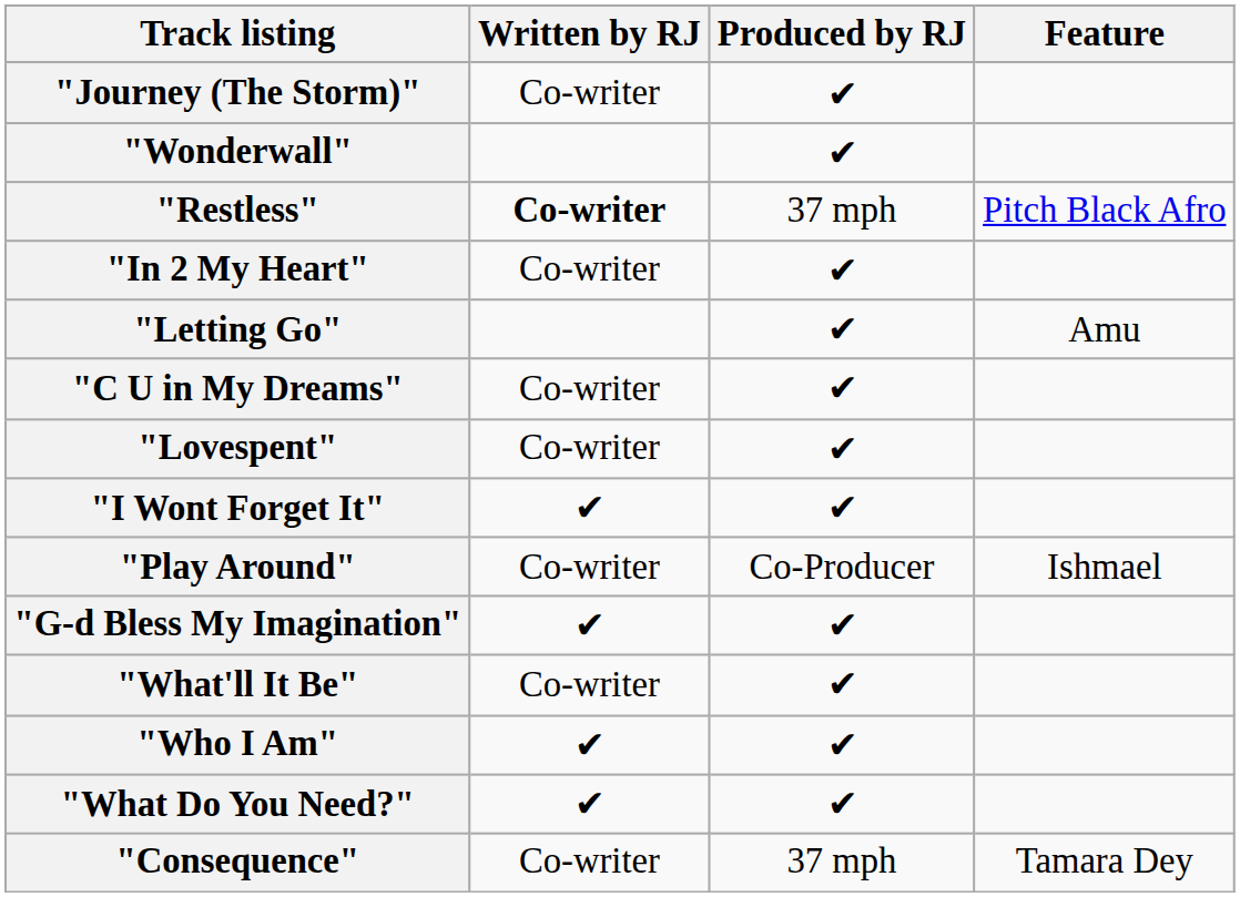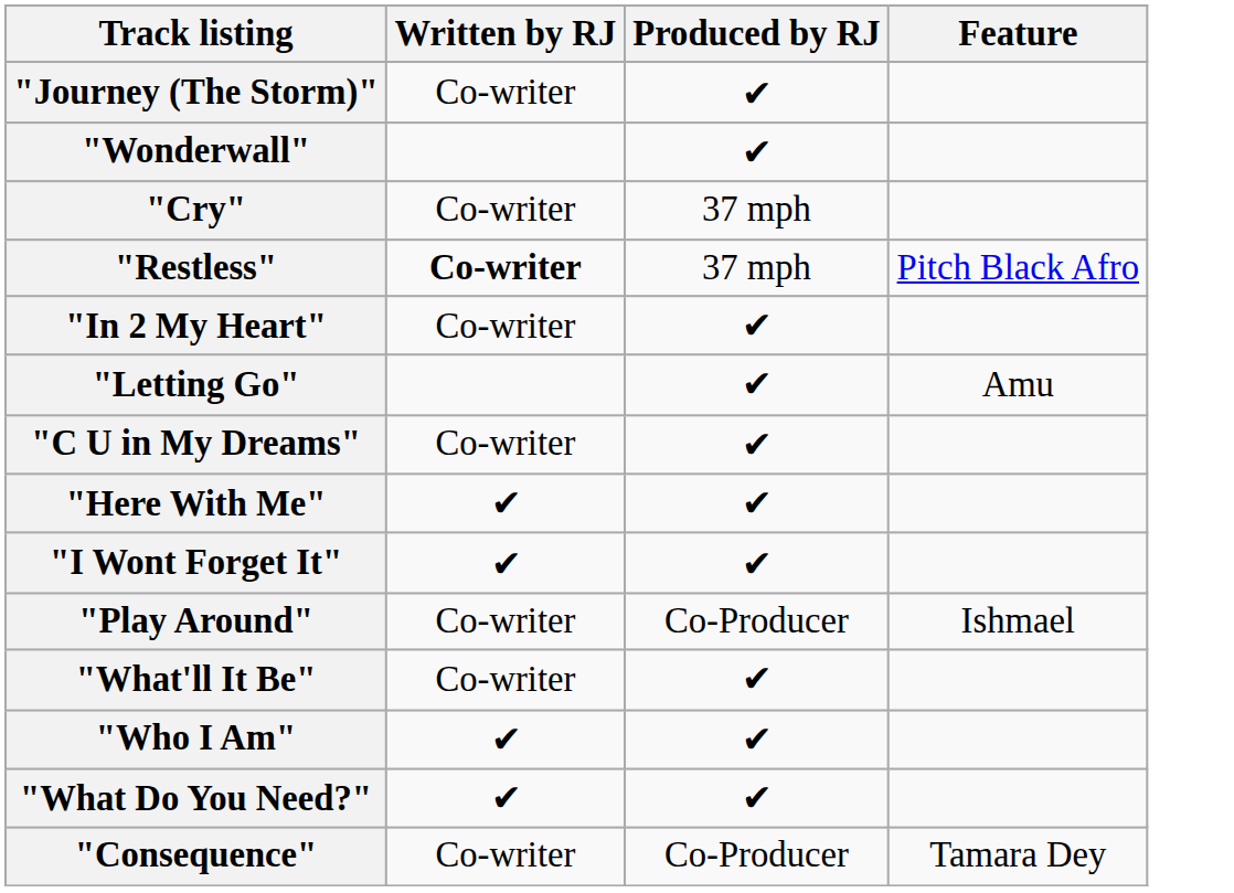+ row: "Cry" | Co-writer | 37 mph
- row: "Lovespent" | Co-writer | ✔
+ row: "Here With Me" | ✔ | ✔
- row: "G-d Bless My Imagination" | ✔ | ✔
"Consequence" | Produced by RJ: 37 mph -> Co-Producer
